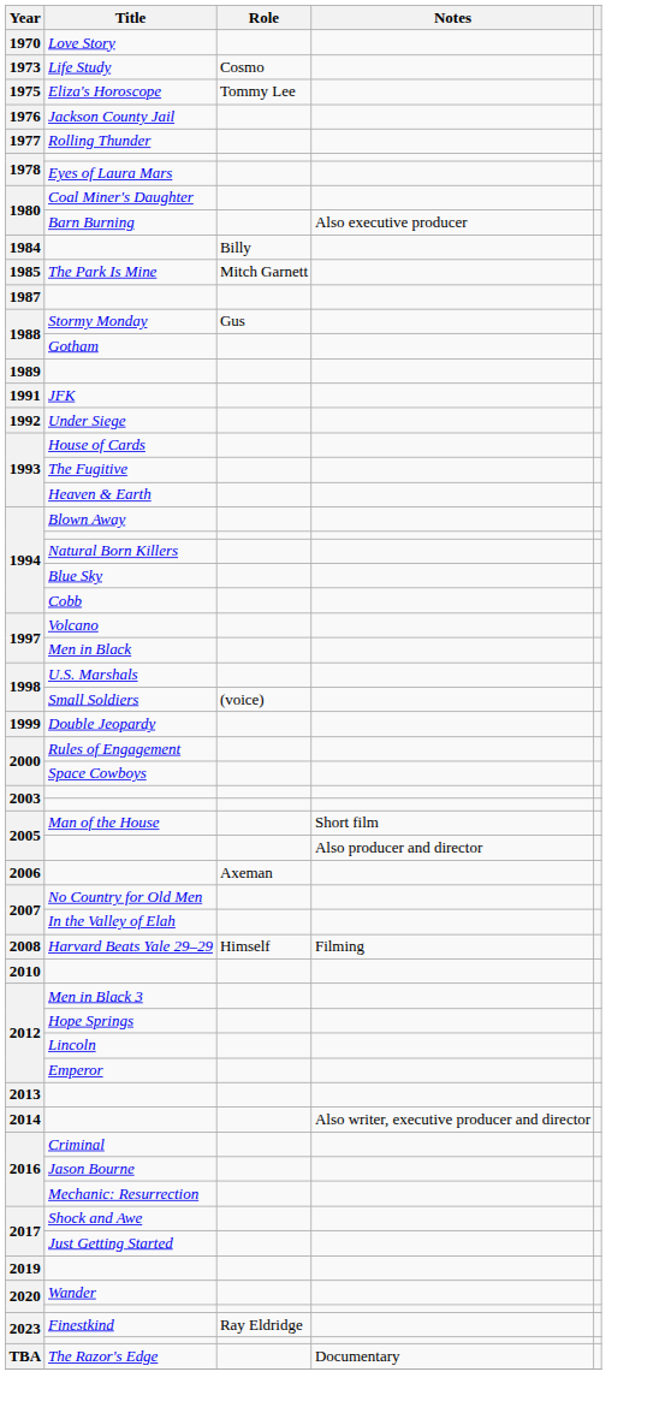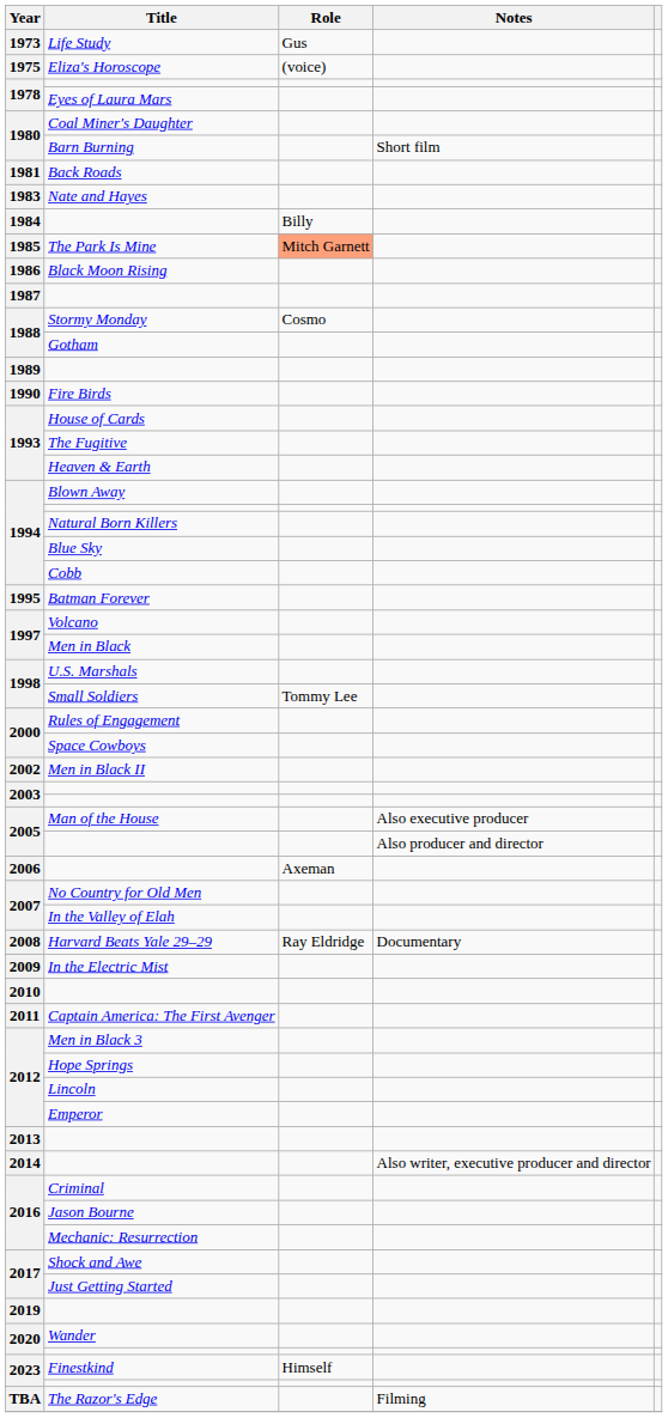- row: 1970 | Love Story
Life Study | Role: Cosmo -> Gus
Eliza's Horoscope | Role: Tommy Lee -> (voice)
- row: 1976 | Jackson County Jail
- row: 1977 | Rolling Thunder
Barn Burning | Notes: Also executive producer -> Short film
+ row: 1981 | Back Roads
+ row: 1983 | Nate and Hayes
The Park Is Mine | Role: no background -> lightsalmon background
+ row: 1986 | Black Moon Rising
Stormy Monday | Role: Gus -> Cosmo
+ row: 1990 | Fire Birds
- row: 1991 | JFK
- row: 1992 | Under Siege
+ row: 1995 | Batman Forever
Small Soldiers | Role: (voice) -> Tommy Lee
- row: 1999 | Double Jeopardy
+ row: 2002 | Men in Black II
Man of the House | Notes: Short film -> Also executive producer
Harvard Beats Yale 29–29 | Role: Himself -> Ray Eldridge
Harvard Beats Yale 29–29 | Notes: Filming -> Documentary
+ row: 2009 | In the Electric Mist
+ row: 2011 | Captain America: The First Avenger
Finestkind | Role: Ray Eldridge -> Himself
The Razor's Edge | Notes: Documentary -> Filming
